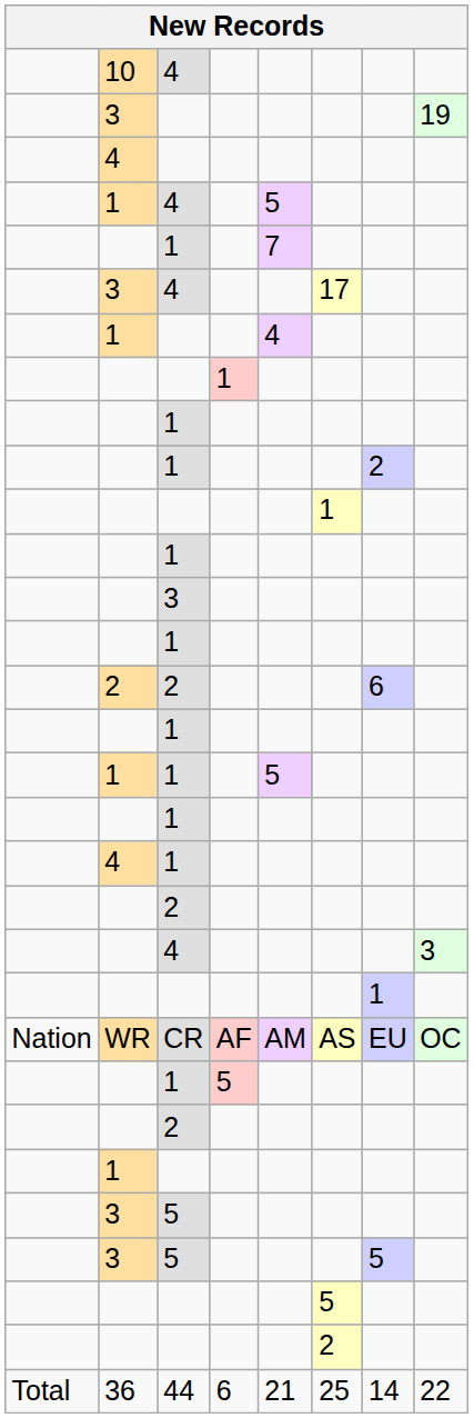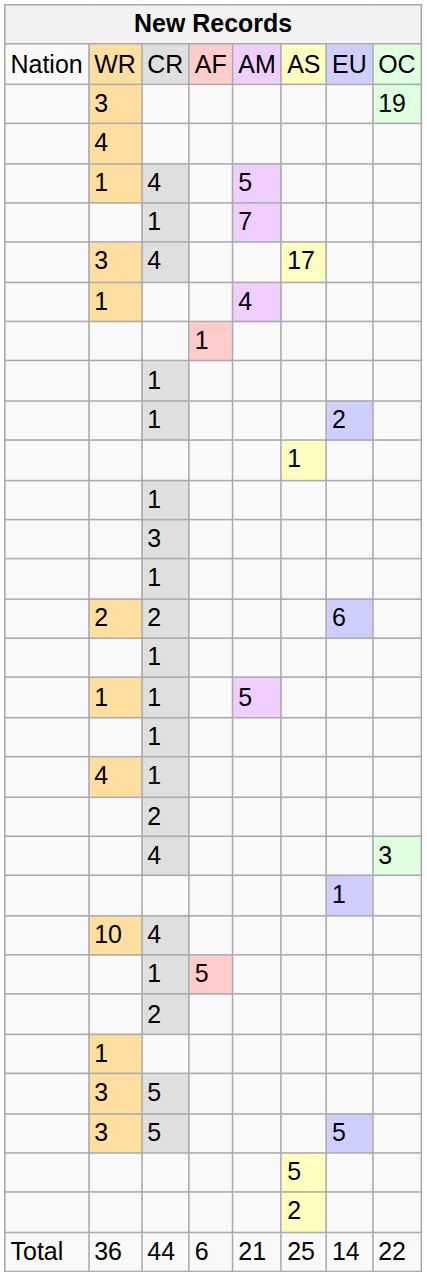rows swapped: WR <-> 10
